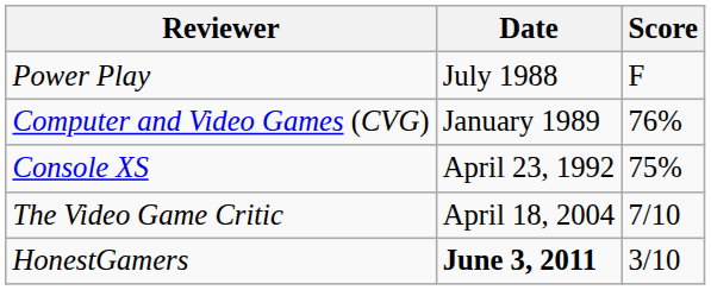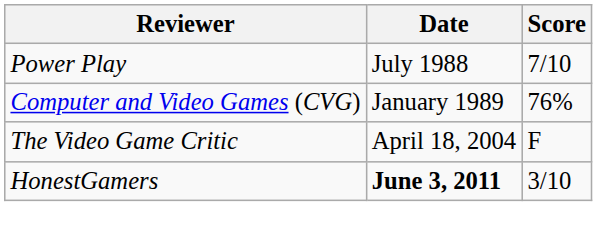Power Play | Score: F -> 7/10
- row: Console XS | April 23, 1992 | 75%
The Video Game Critic | Score: 7/10 -> F
